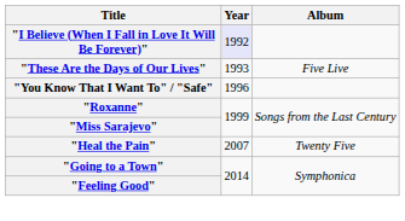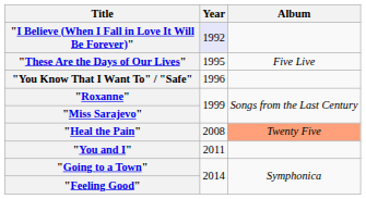"These Are the Days of Our Lives" | Year: 1993 -> 1995
"Heal the Pain" | Year: 2007 -> 2008
"Heal the Pain" | Album: no background -> lightsalmon background
+ row: "You and I" | 2011
